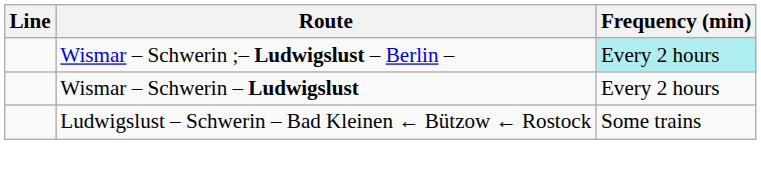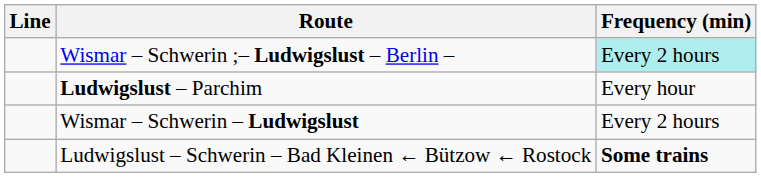+ row: Ludwigslust – Parchim | Every hour
Ludwigslust – Schwerin – Bad Kleinen ← Bützow ← Rostock | Frequency (min): normal -> bold
